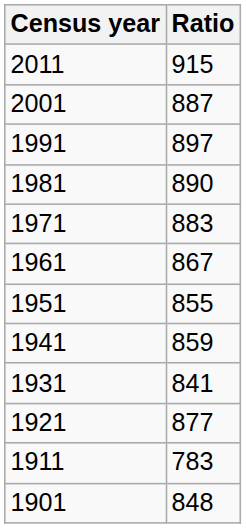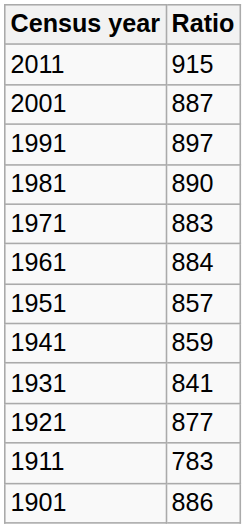1961 | Ratio: 867 -> 884
1951 | Ratio: 855 -> 857
1901 | Ratio: 848 -> 886
